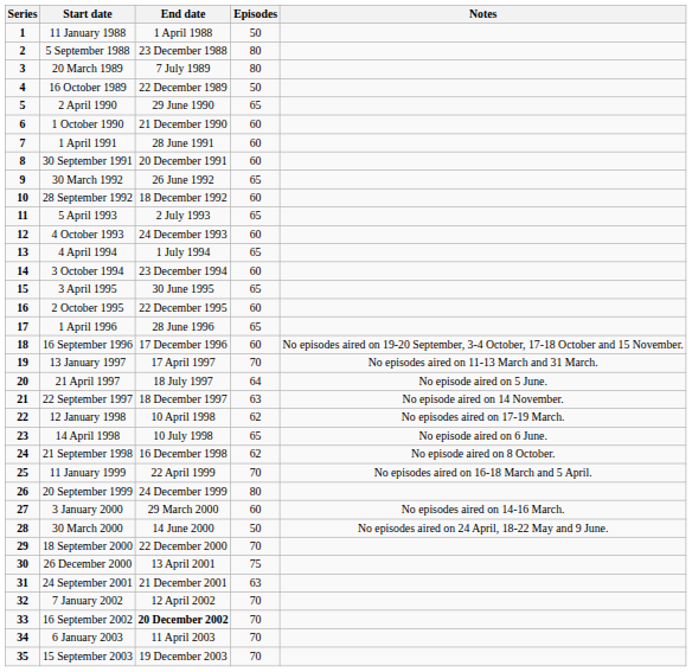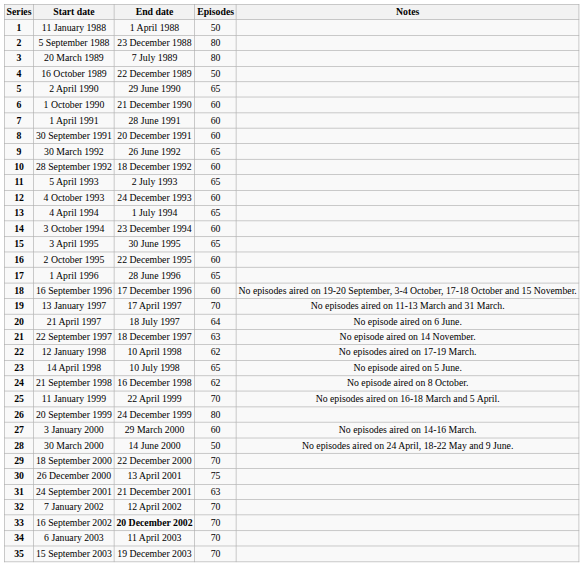21 April 1997 | Notes: No episode aired on 5 June. -> No episode aired on 6 June.
14 April 1998 | Notes: No episode aired on 6 June. -> No episode aired on 5 June.
